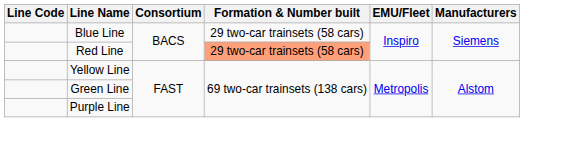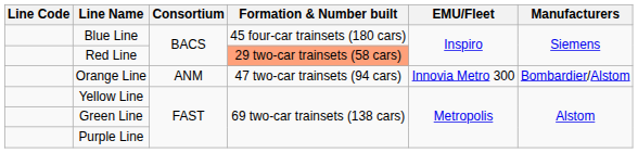Blue Line | Formation & Number built: 29 two-car trainsets (58 cars) -> 45 four-car trainsets (180 cars)
+ row: Orange Line | ANM | 47 two-car trainsets (94 cars) | Innovia Metro 300 | Bombardier/Alstom
